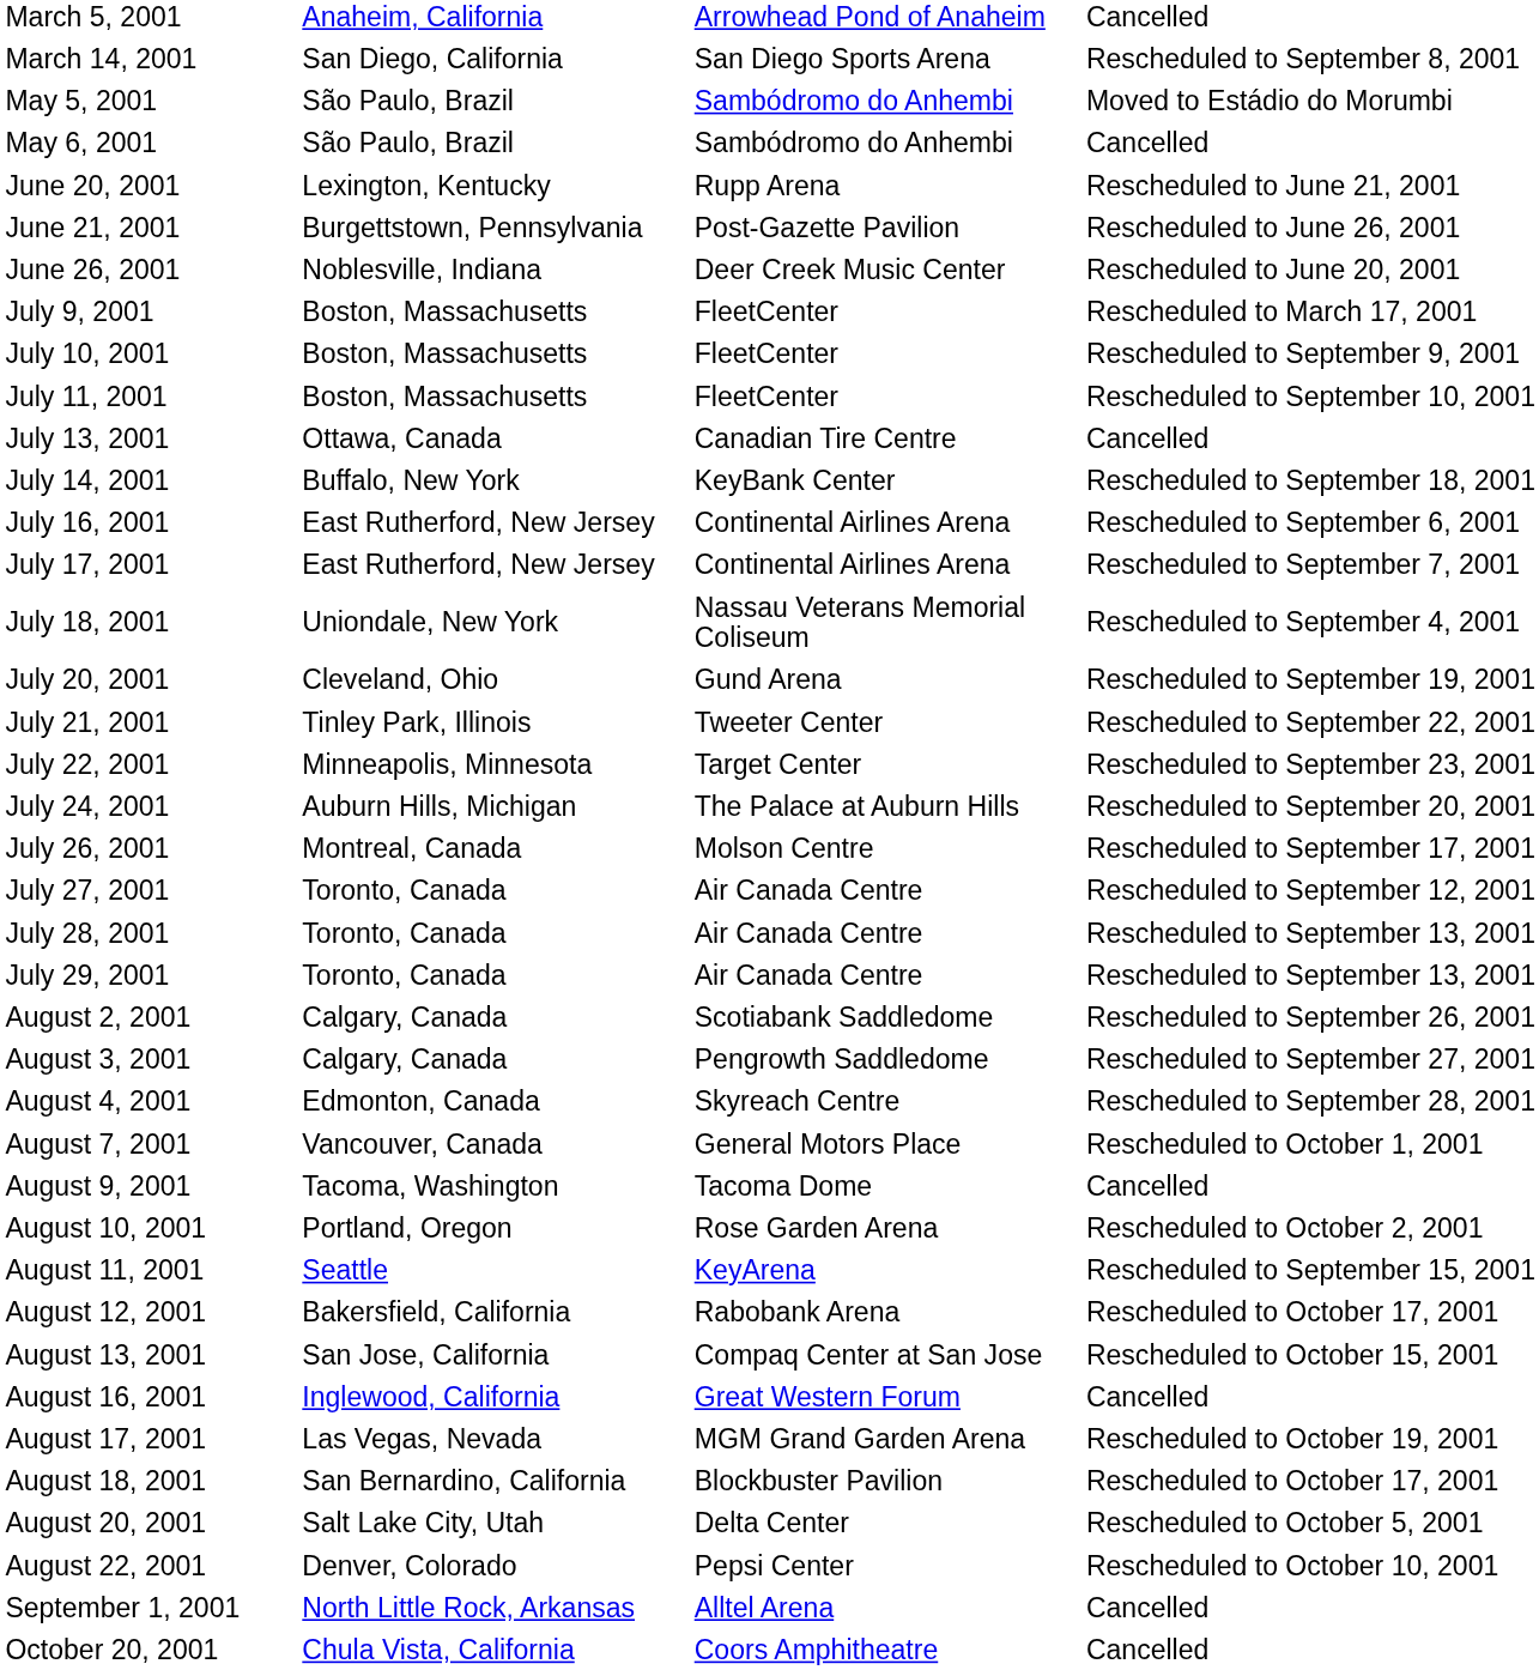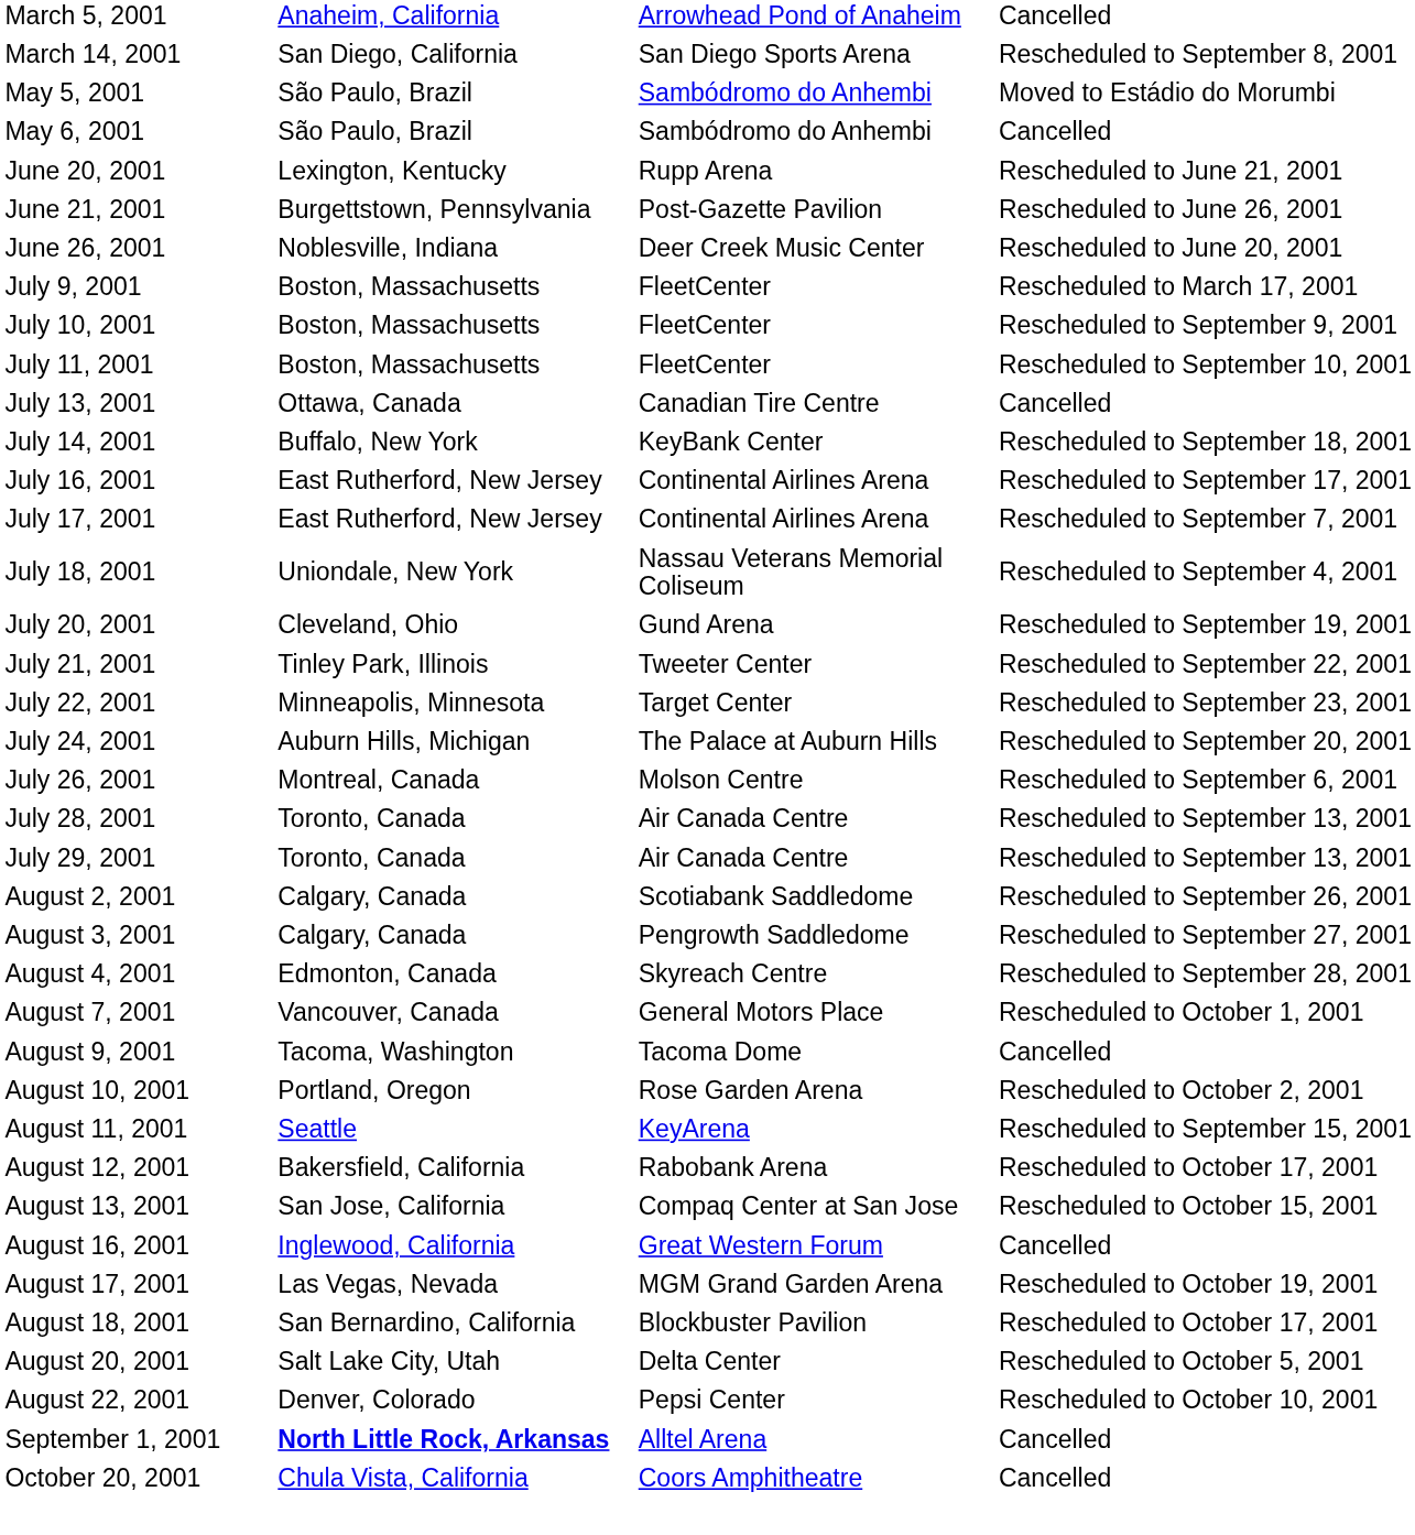July 16, 2001 | column 4: Rescheduled to September 6, 2001 -> Rescheduled to September 17, 2001
July 26, 2001 | column 4: Rescheduled to September 17, 2001 -> Rescheduled to September 6, 2001
- row: July 27, 2001 | Toronto, Canada | Air Canada Centre | Rescheduled to September 12, 2001
September 1, 2001 | column 2: normal -> bold
